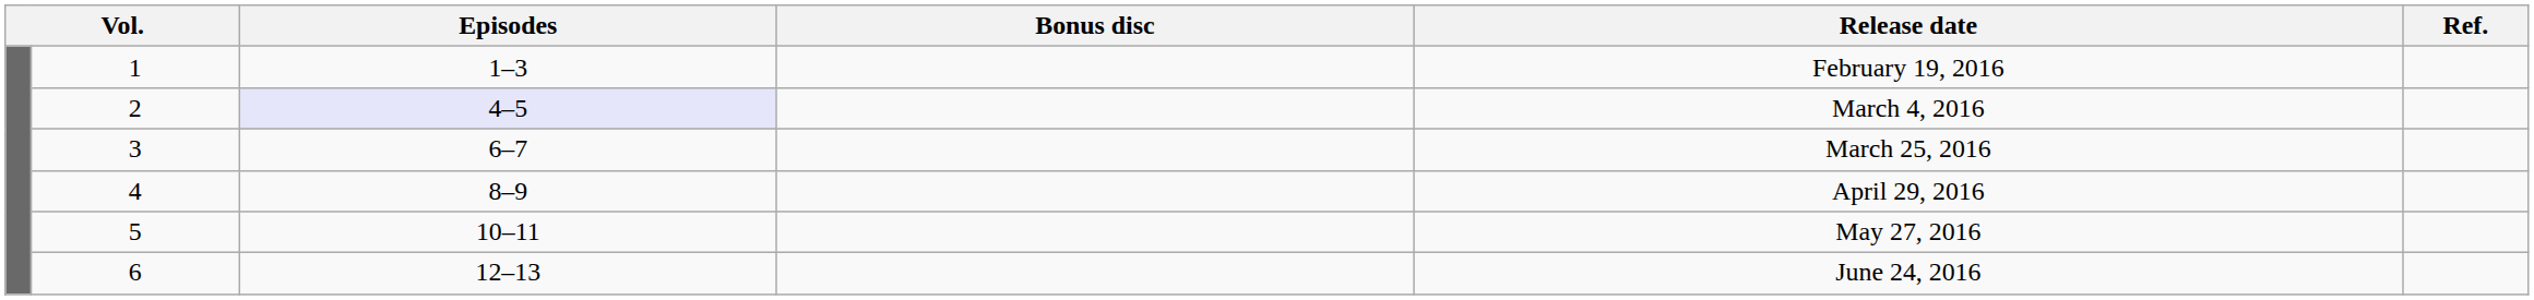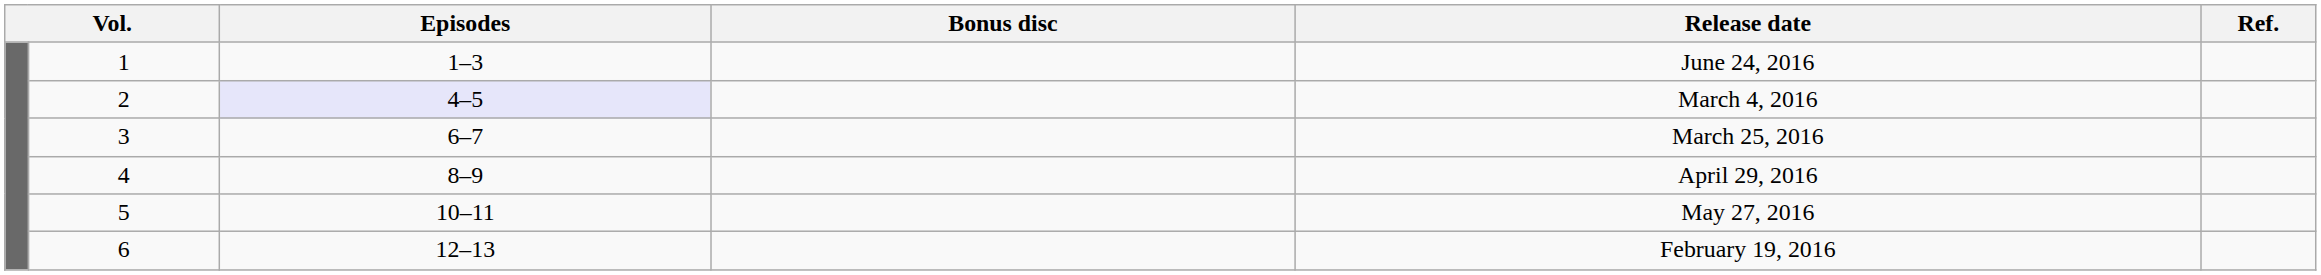1 | Release date: February 19, 2016 -> June 24, 2016
6 | Release date: June 24, 2016 -> February 19, 2016
